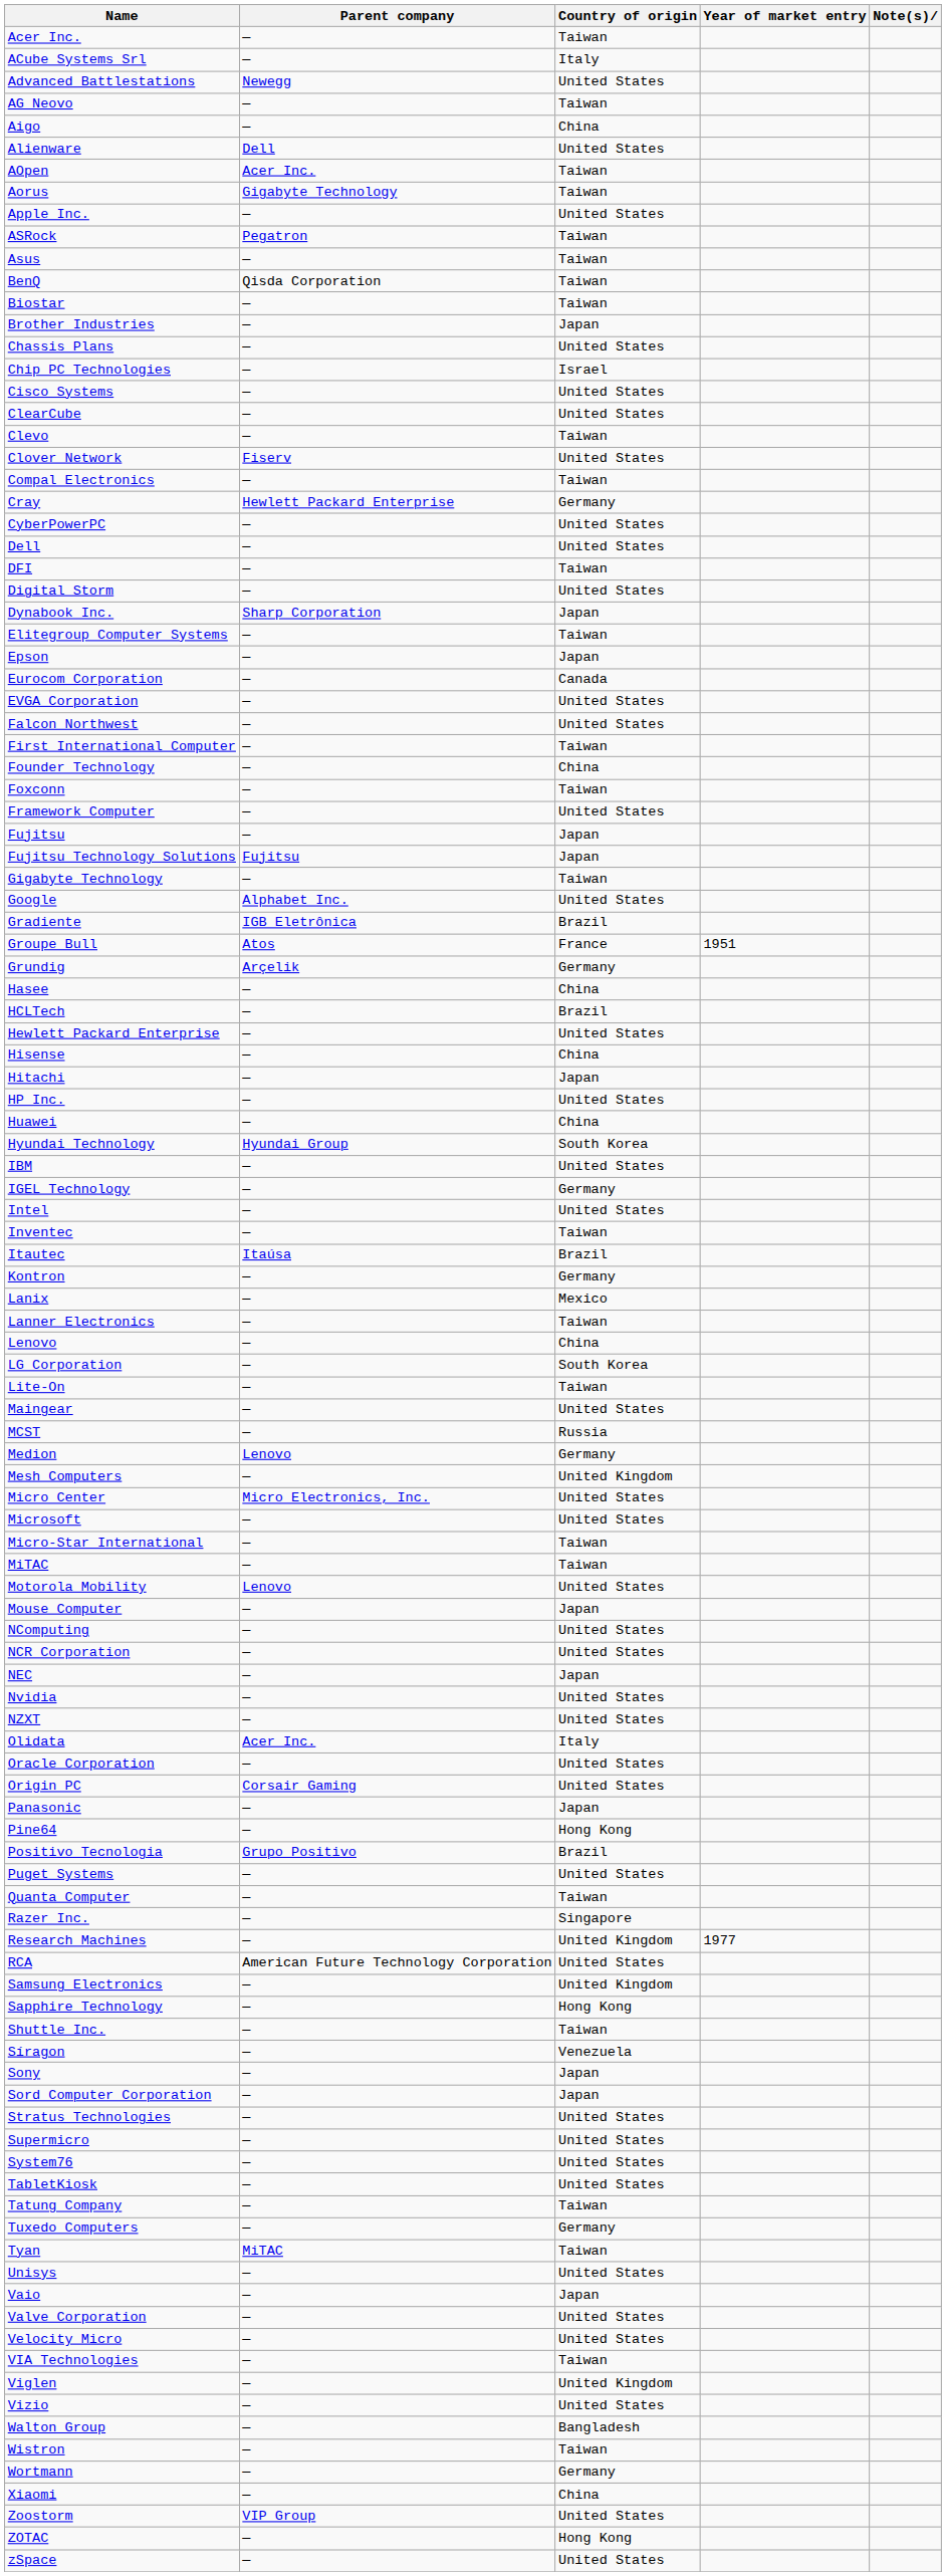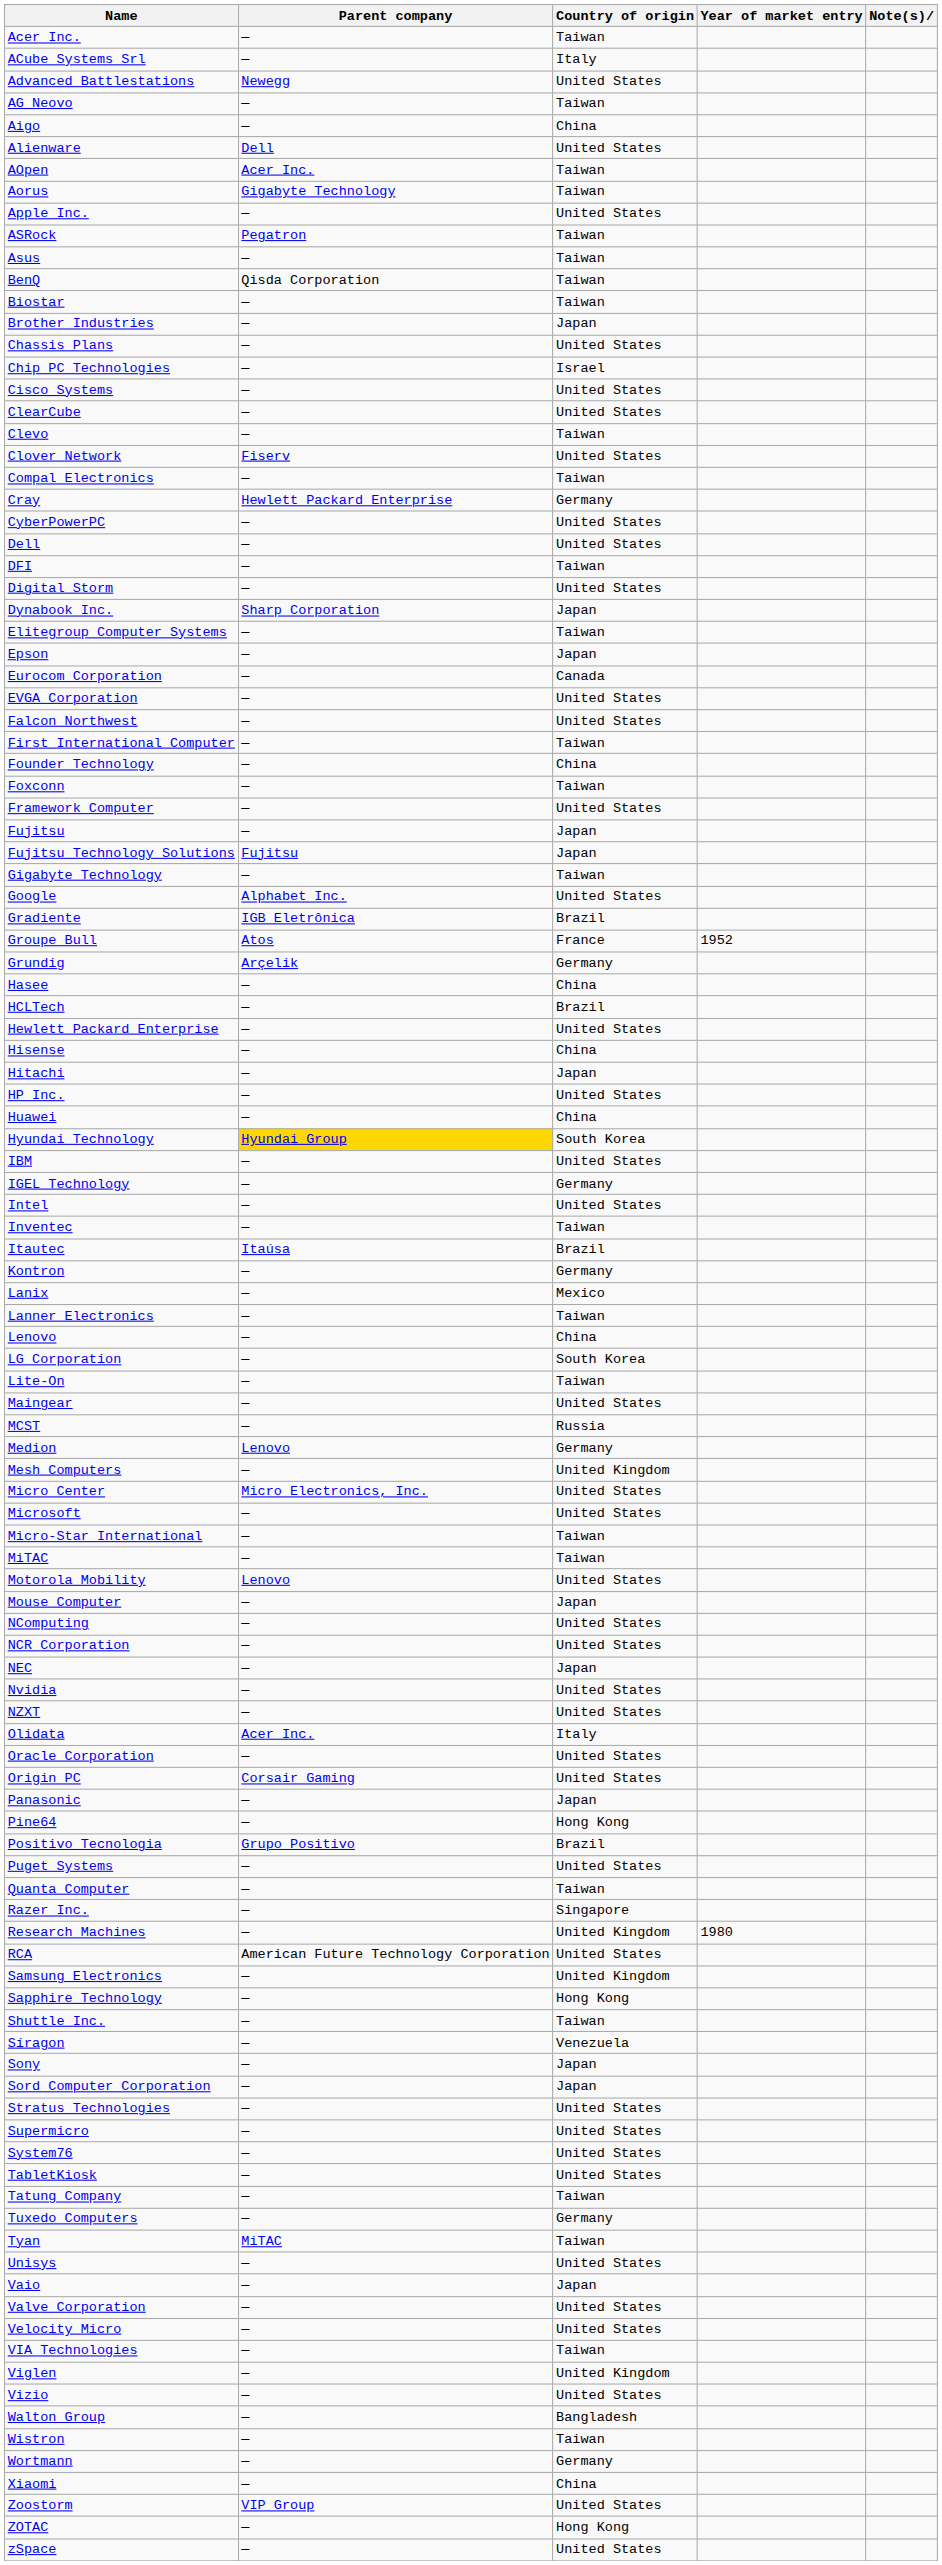Groupe Bull | Year of market entry: 1951 -> 1952
Hyundai Technology | Parent company: no background -> gold background
Research Machines | Year of market entry: 1977 -> 1980
